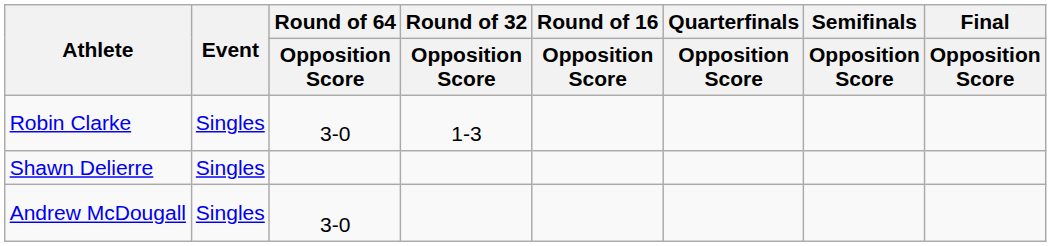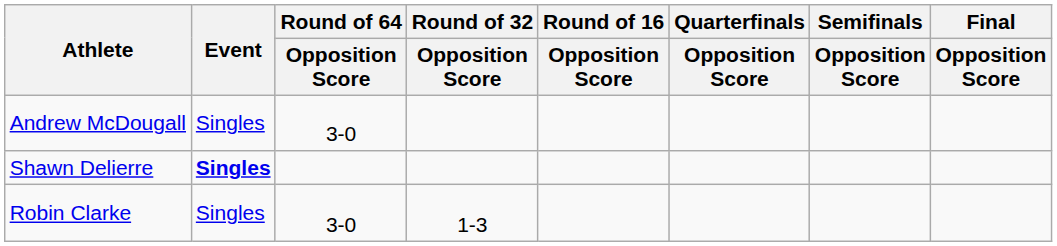rows swapped: Robin Clarke <-> Andrew McDougall
Shawn Delierre | Event: normal -> bold
